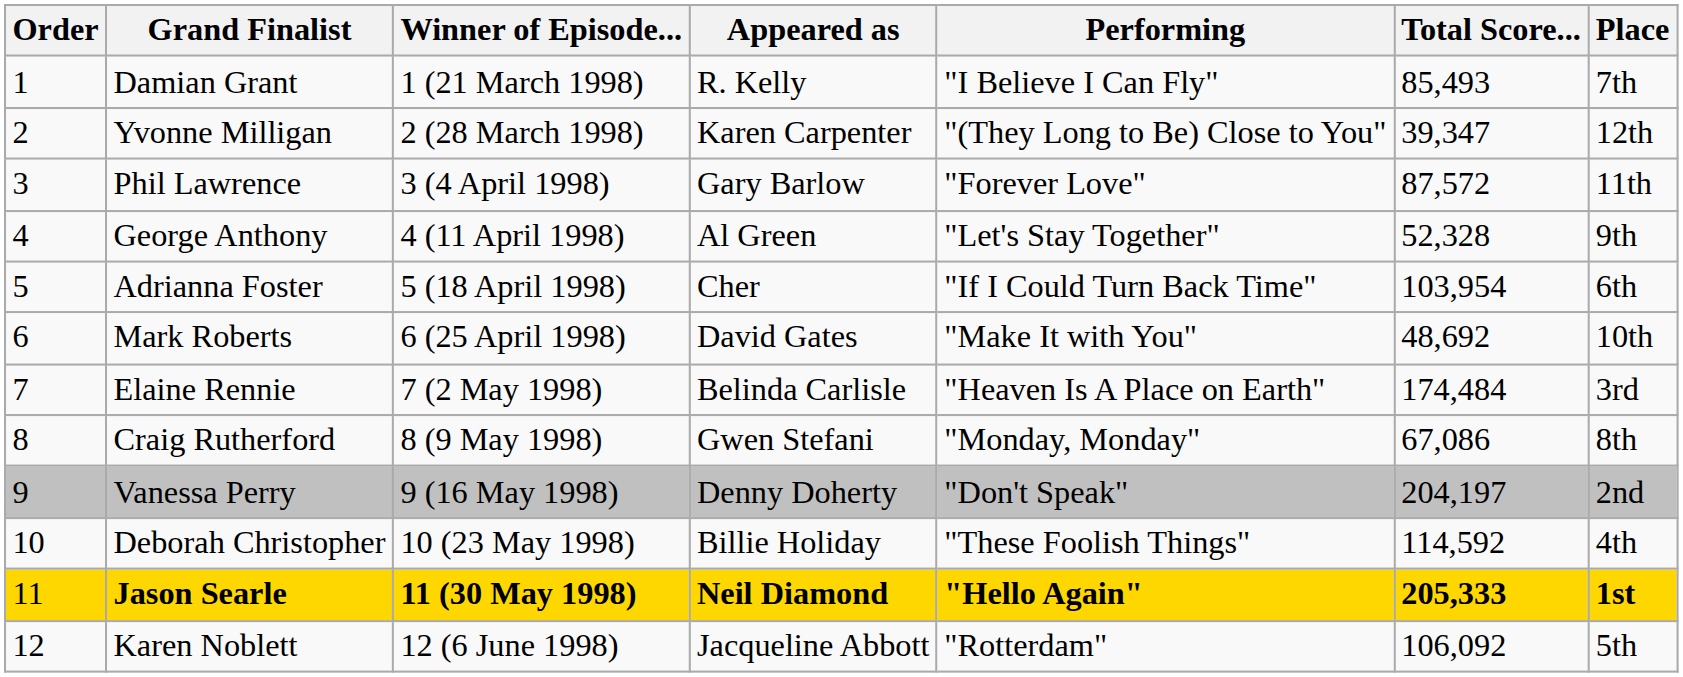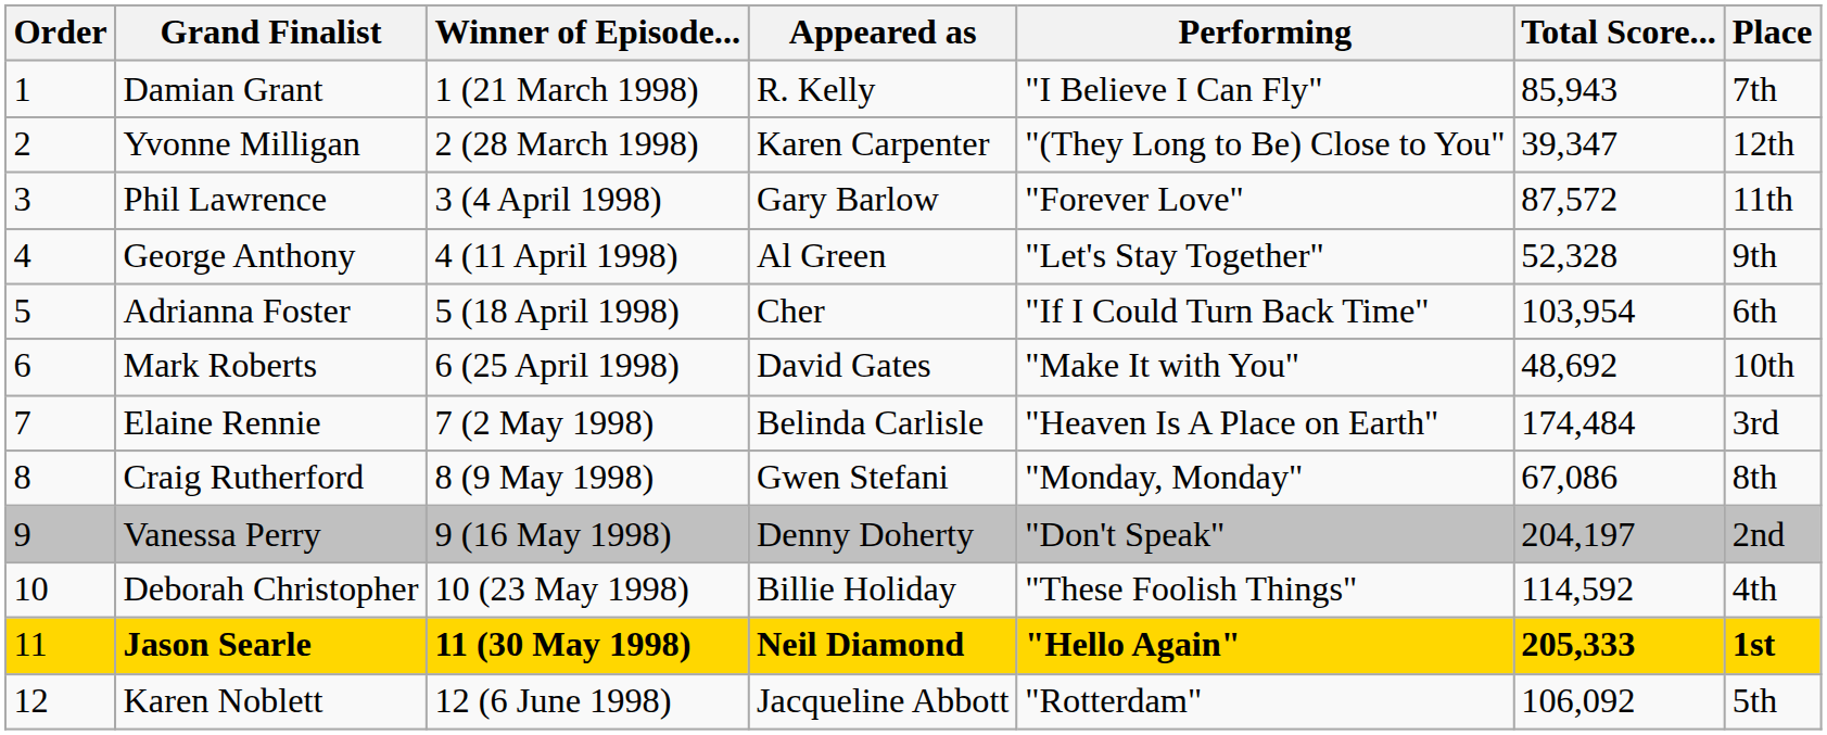Damian Grant | Total Score...: 85,493 -> 85,943
